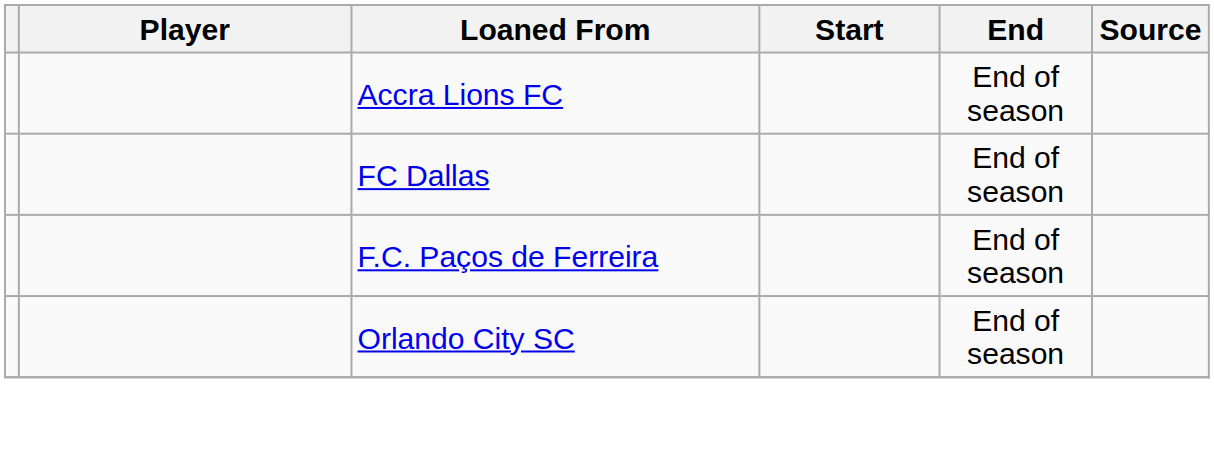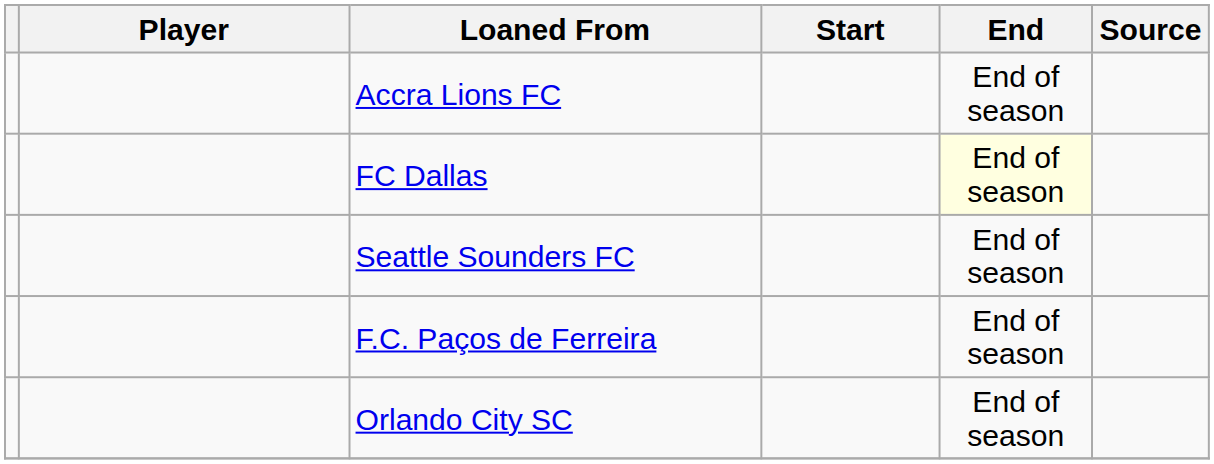FC Dallas | End: no background -> lightyellow background
+ row: Seattle Sounders FC | End of season
